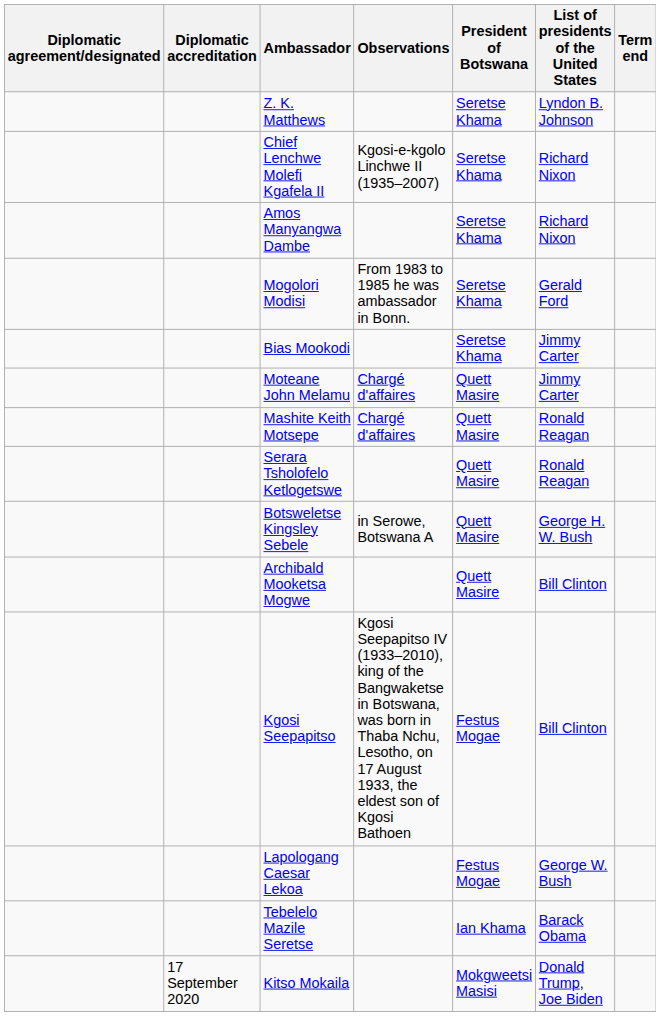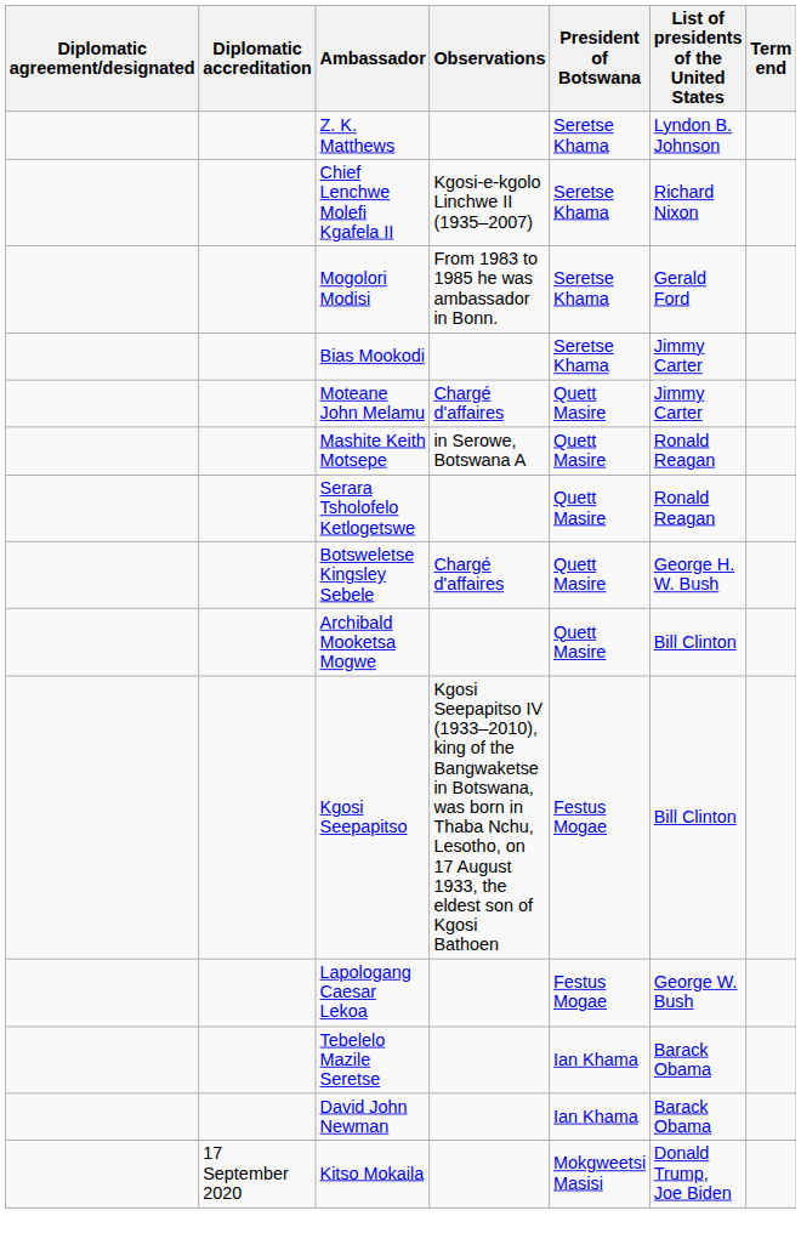- row: Amos Manyangwa Dambe | Seretse Khama | Richard Nixon
Mashite Keith Motsepe | Observations: Chargé d'affaires -> in Serowe, Botswana A
Botsweletse Kingsley Sebele | Observations: in Serowe, Botswana A -> Chargé d'affaires
+ row: David John Newman | Ian Khama | Barack Obama
